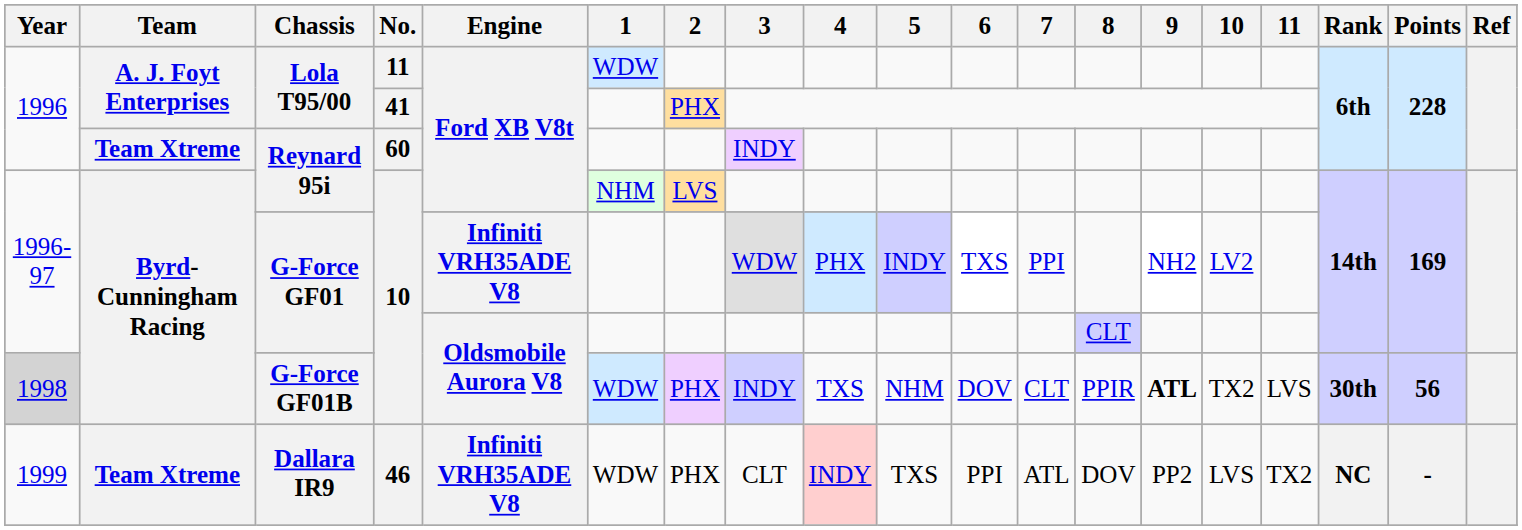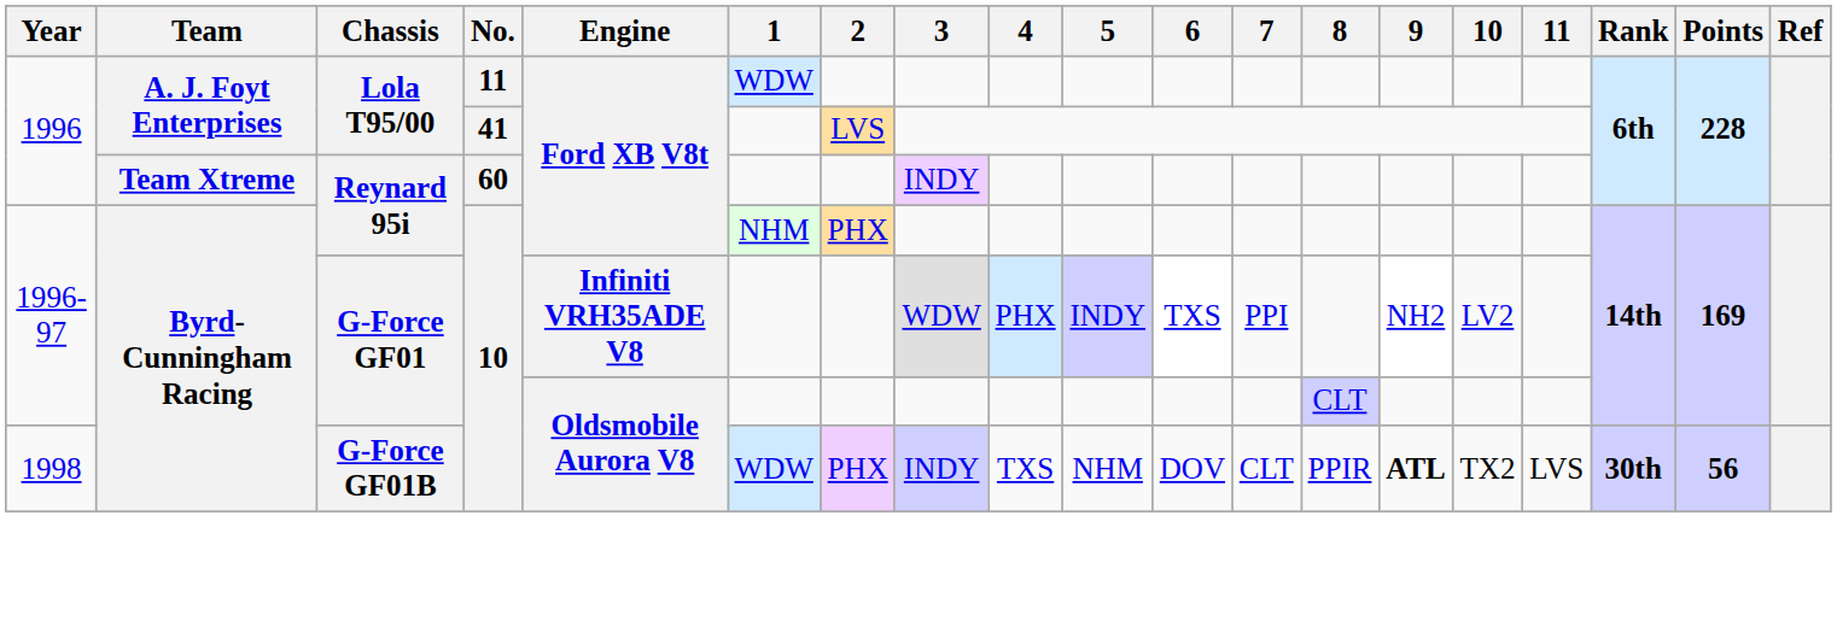Lola T95/00 / 41 | 2: PHX -> LVS
Reynard 95i / 10 | 2: LVS -> PHX
G-Force GF01B | Year: lightgrey background -> no background
- row: 1999 | Team Xtreme | Dallara IR9 | 46 | Infiniti VRH35ADE V8 | WDW | PHX | CLT | INDY | TXS | PPI | ATL | DOV | PP2 | LVS | TX2 | NC | -
